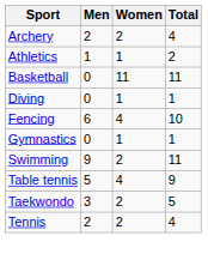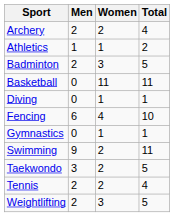+ row: Badminton | 2 | 3 | 5
- row: Table tennis | 5 | 4 | 9
+ row: Weightlifting | 2 | 3 | 5
